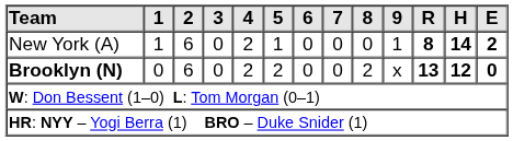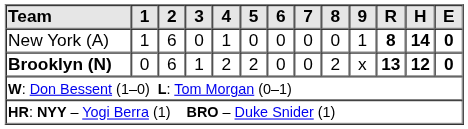New York (A) | 4: 2 -> 1
New York (A) | 5: 1 -> 0
New York (A) | E: 2 -> 0
Brooklyn (N) | 3: 0 -> 1
